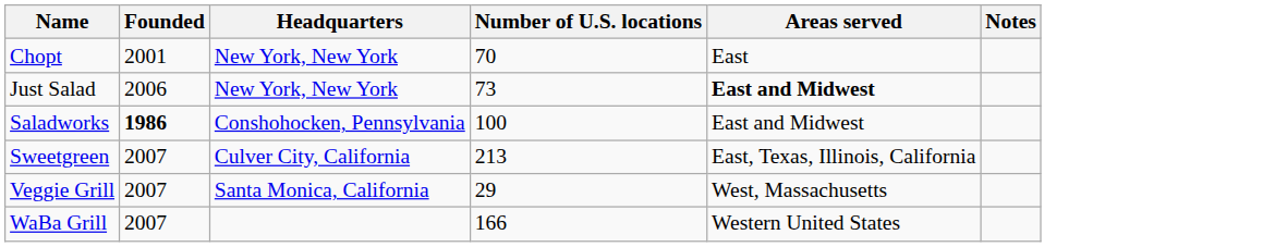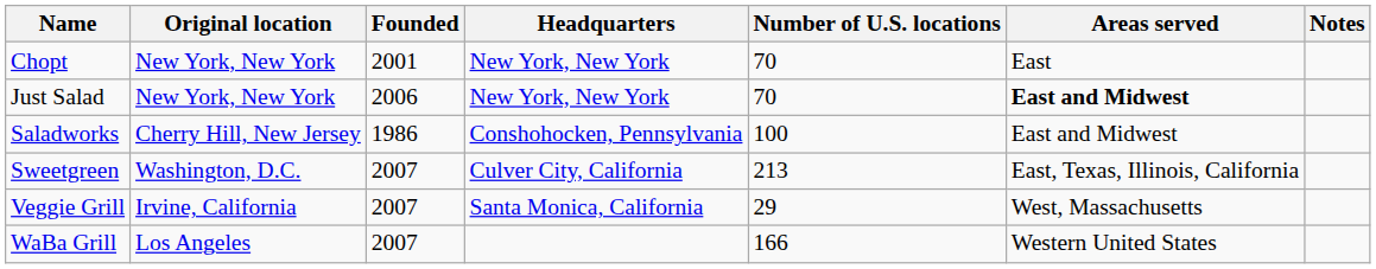+ column: Original location | New York, New York | New York, New York | Cherry Hill, New Jersey | Washington, D.C. | Irvine, California | Los Angeles
Just Salad | Number of U.S. locations: 73 -> 70
Saladworks | Founded: bold -> normal
